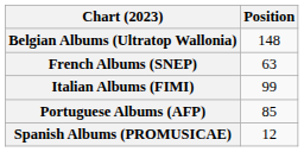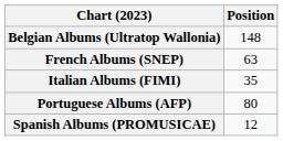Italian Albums (FIMI) | Position: 99 -> 35
Portuguese Albums (AFP) | Position: 85 -> 80
